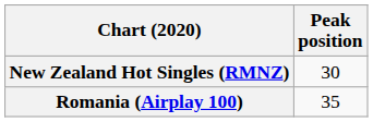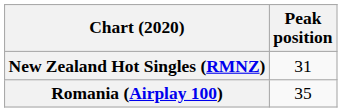New Zealand Hot Singles (RMNZ) | Peak position: 30 -> 31
